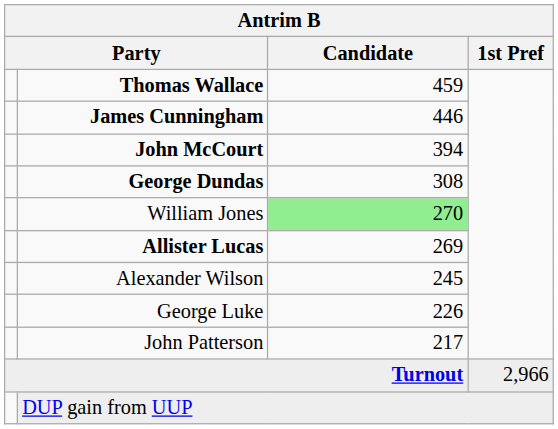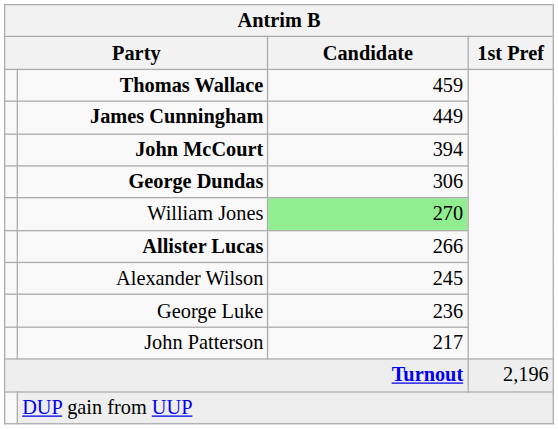James Cunningham | Candidate: 446 -> 449
George Dundas | Candidate: 308 -> 306
Allister Lucas | Candidate: 269 -> 266
George Luke | Candidate: 226 -> 236
Turnout | 1st Pref: 2,966 -> 2,196
